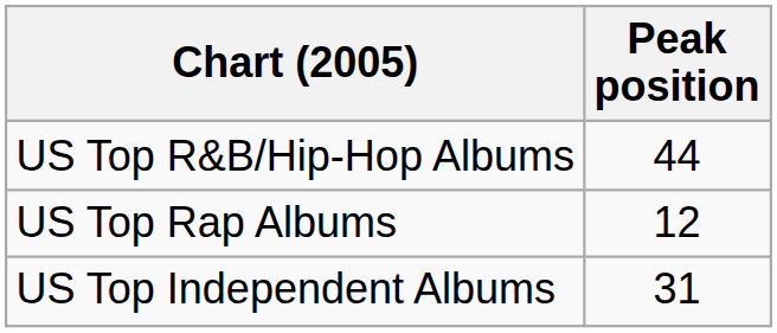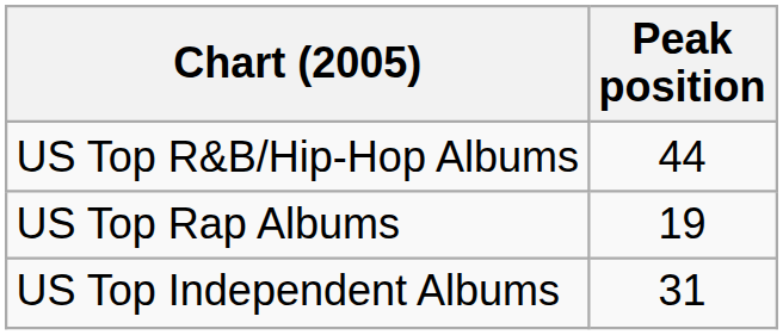US Top Rap Albums | Peak position: 12 -> 19
